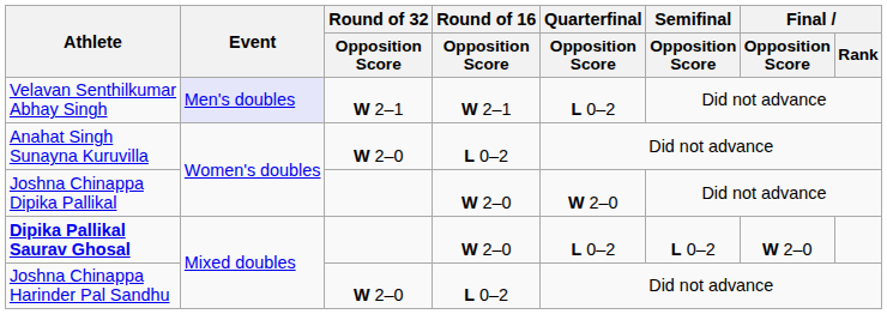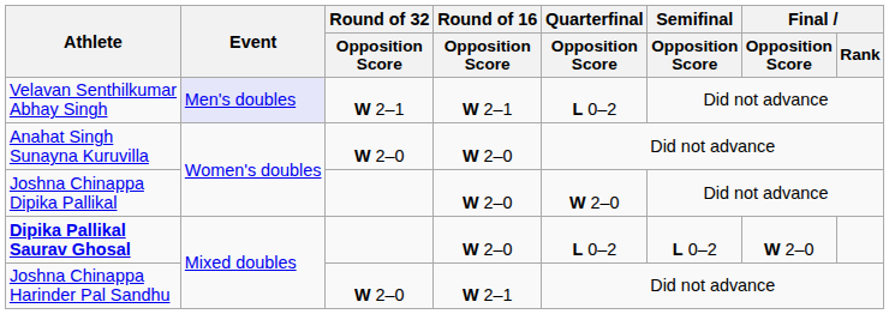Anahat Singh Sunayna Kuruvilla | Round of 16 / Opposition Score: L 0–2 -> W 2–0
Joshna Chinappa Harinder Pal Sandhu | Round of 16 / Opposition Score: L 0–2 -> W 2–1
